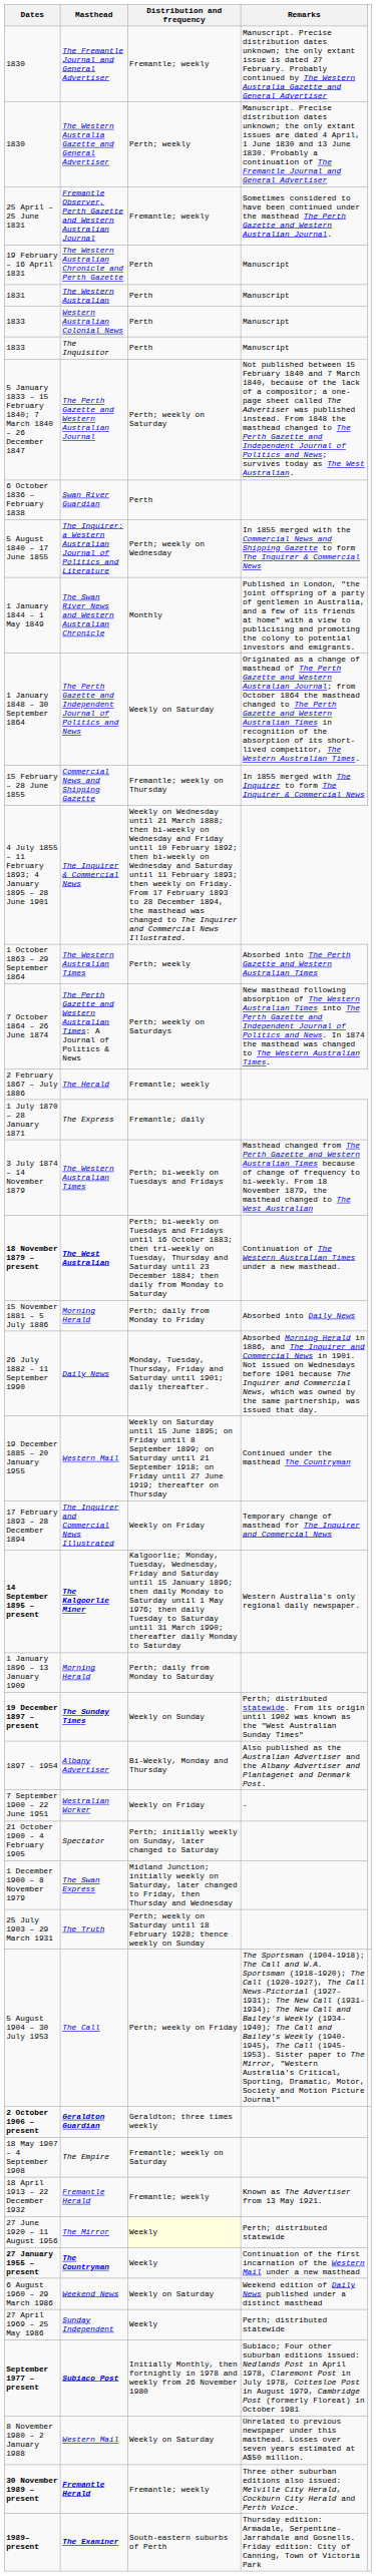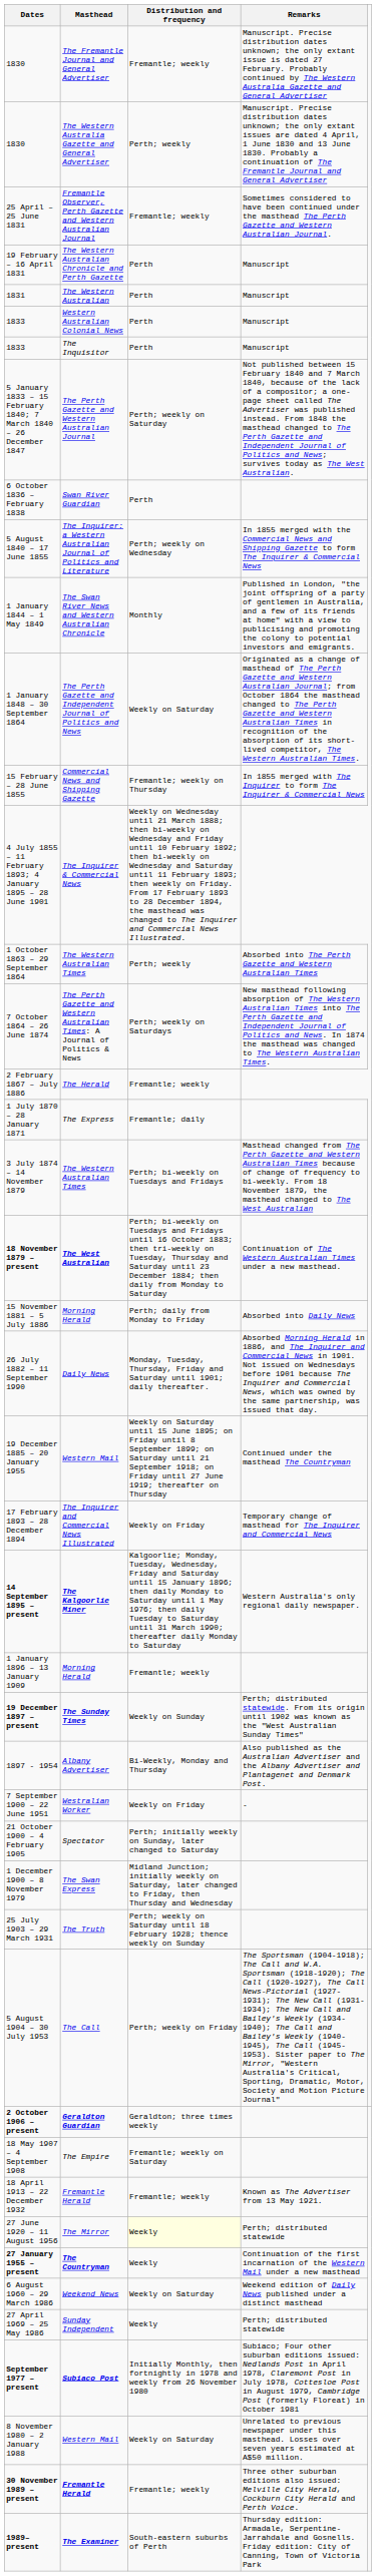1 January 1896 – 13 January 1909 | Distribution and frequency: Perth; daily from Monday to Saturday -> Fremantle; weekly
